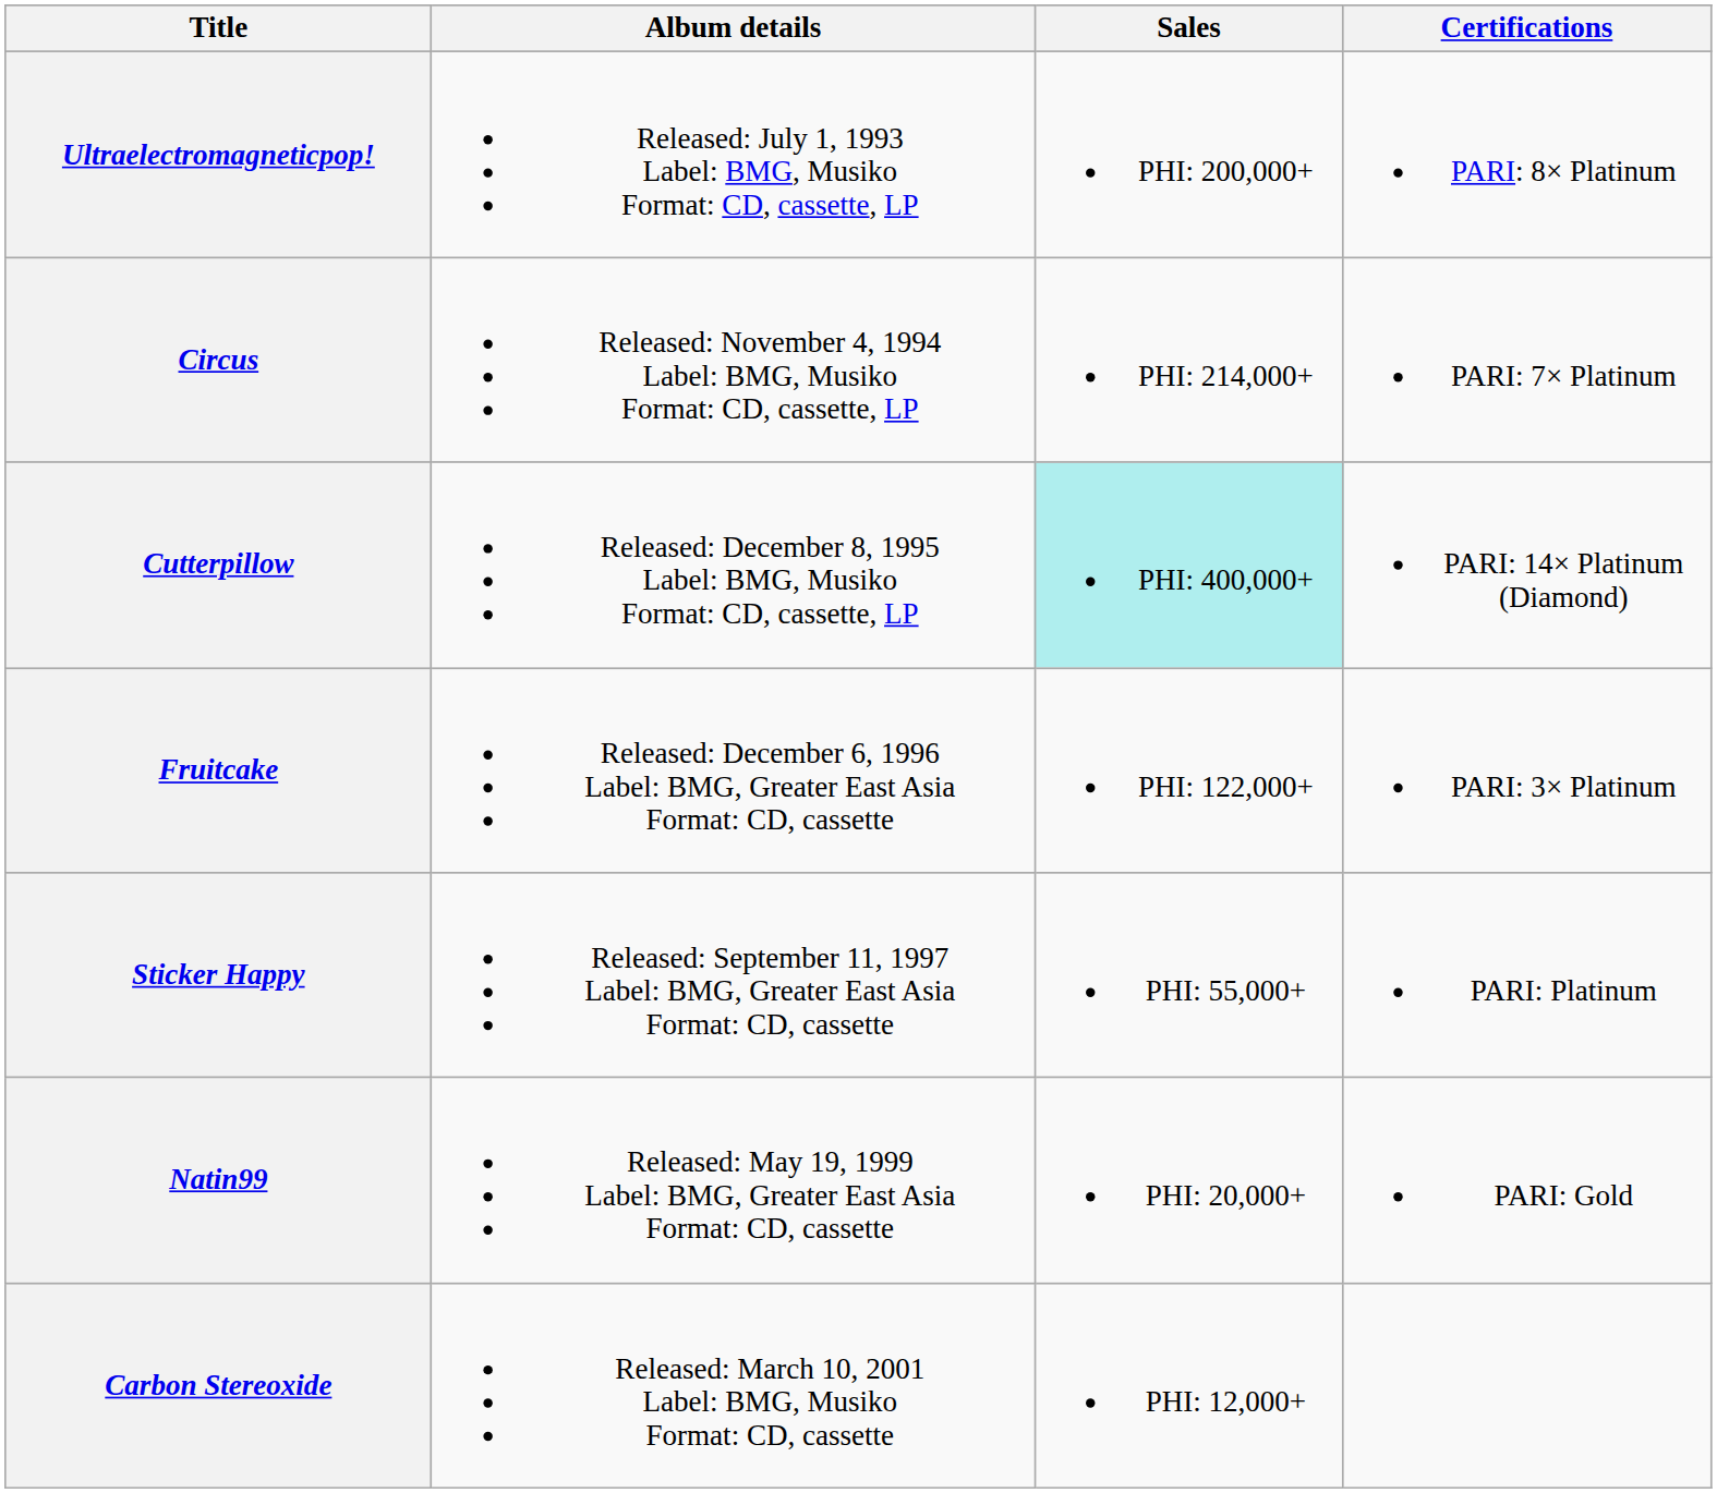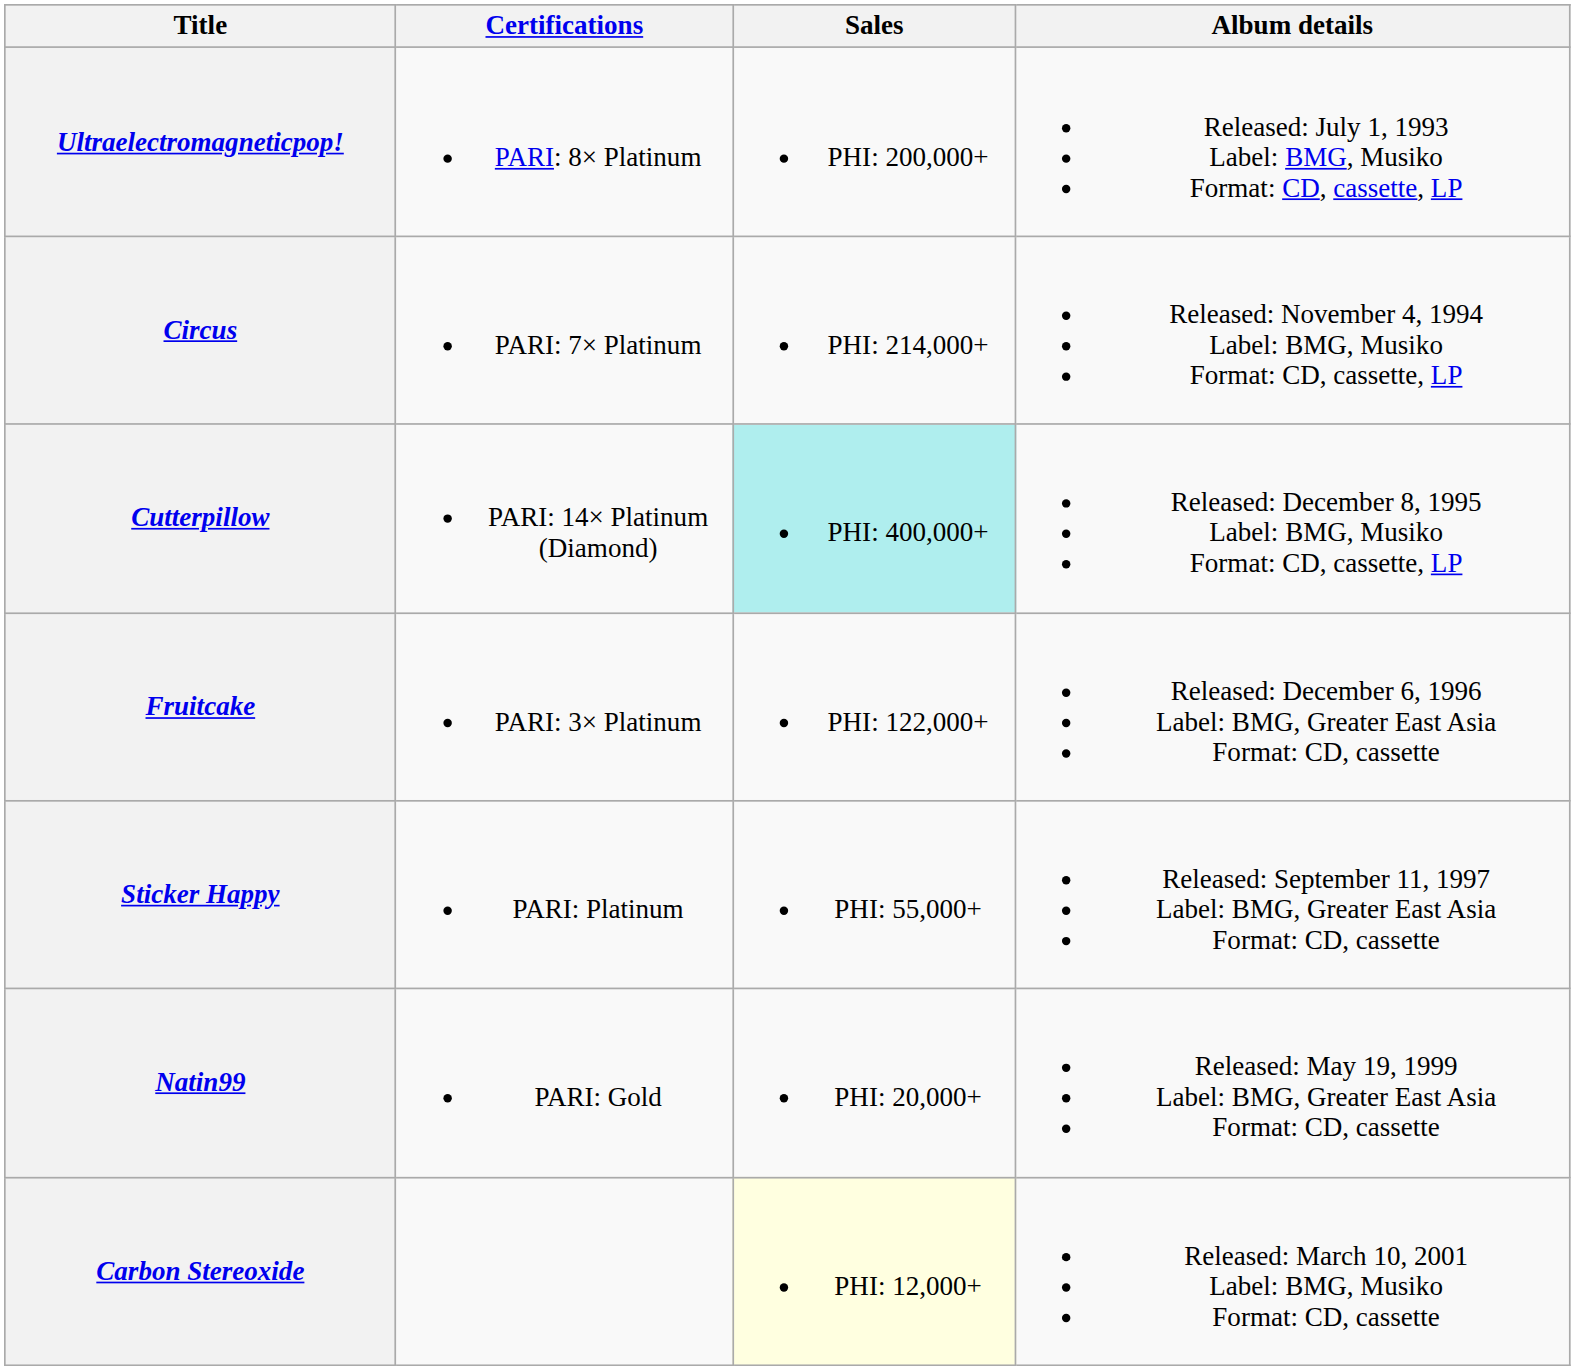columns swapped: Album details <-> Certifications
Carbon Stereoxide | Sales: no background -> lightyellow background
